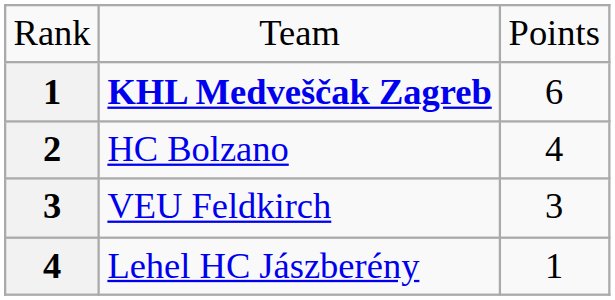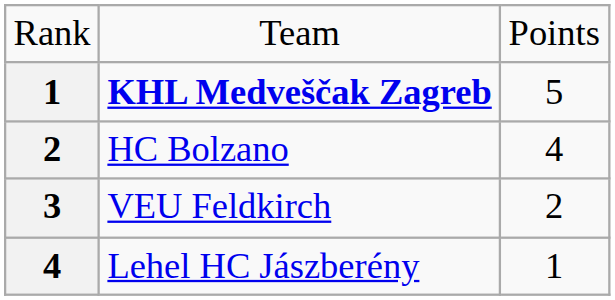KHL Medveščak Zagreb | column 3: 6 -> 5
VEU Feldkirch | column 3: 3 -> 2
